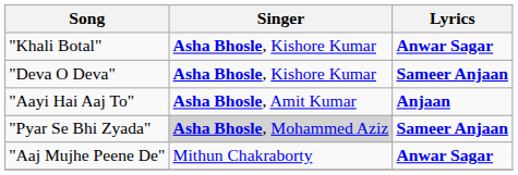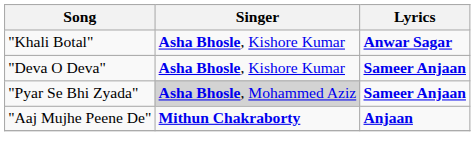- row: "Aayi Hai Aaj To" | Asha Bhosle, Amit Kumar | Anjaan
"Aaj Mujhe Peene De" | Singer: normal -> bold
"Aaj Mujhe Peene De" | Lyrics: Anwar Sagar -> Anjaan
